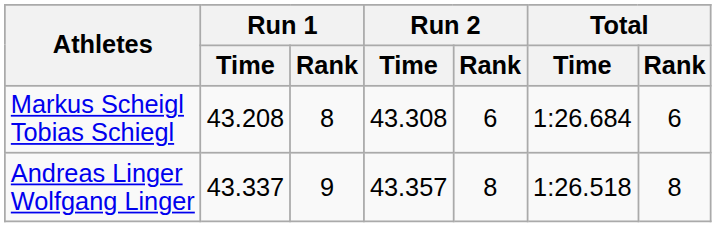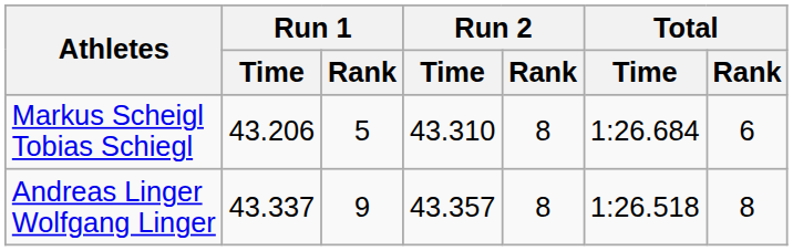Markus Scheigl Tobias Schiegl | Run 1 / Time: 43.208 -> 43.206
Markus Scheigl Tobias Schiegl | Run 1 / Rank: 8 -> 5
Markus Scheigl Tobias Schiegl | Run 2 / Time: 43.308 -> 43.310
Markus Scheigl Tobias Schiegl | Run 2 / Rank: 6 -> 8
